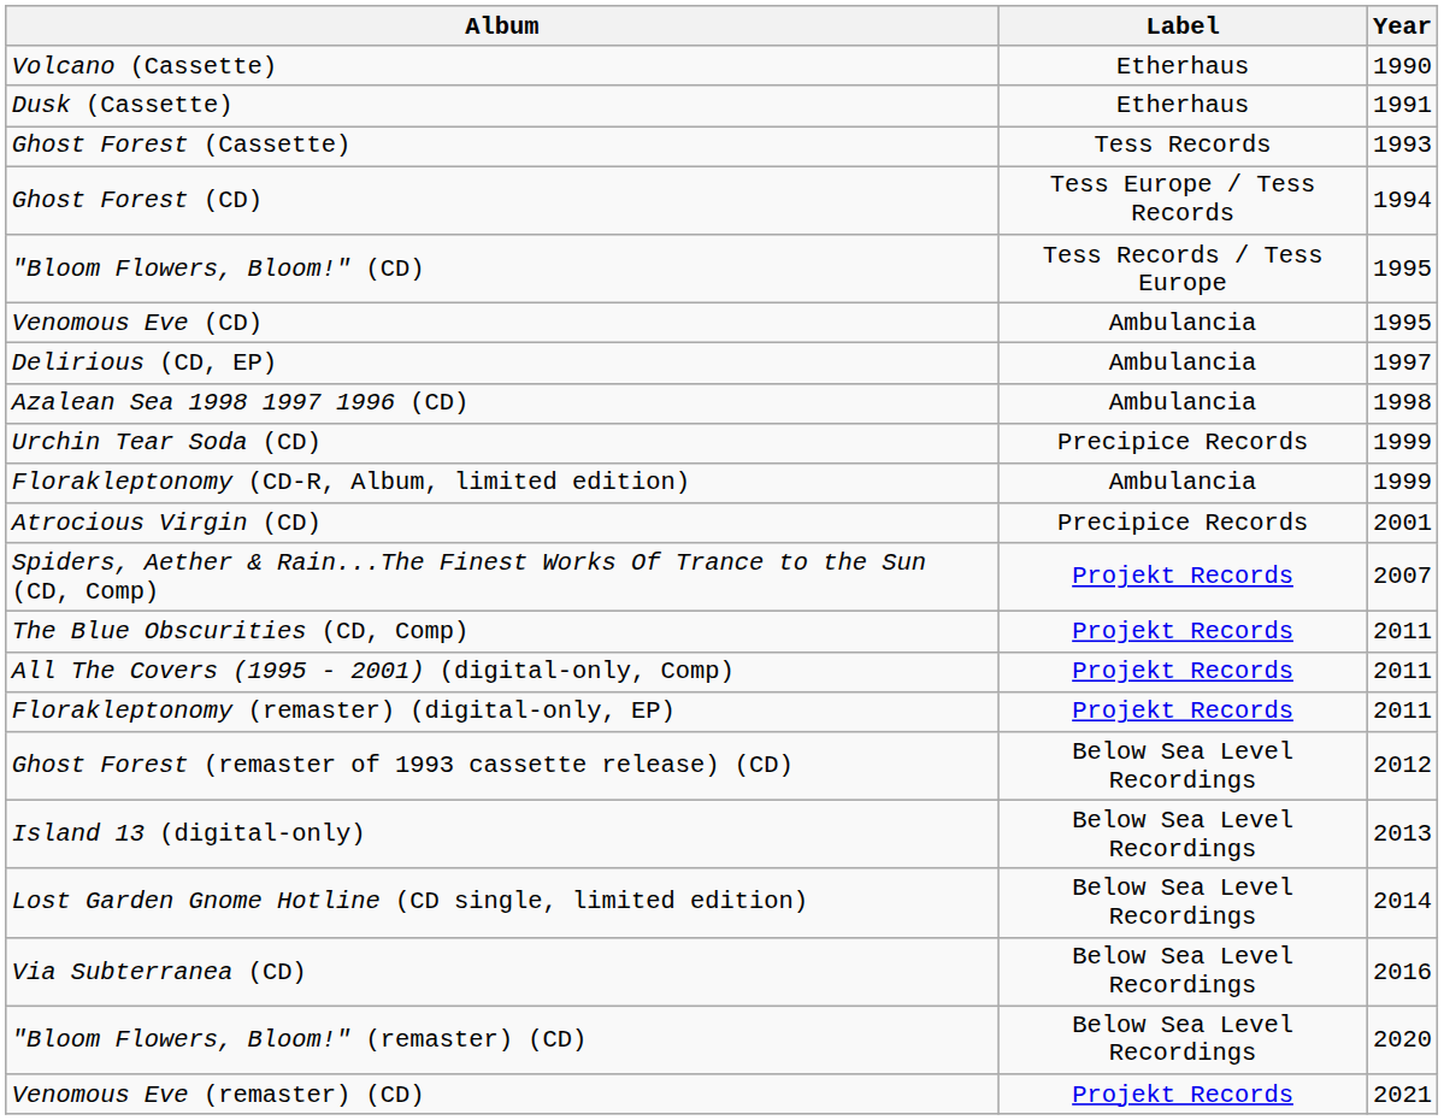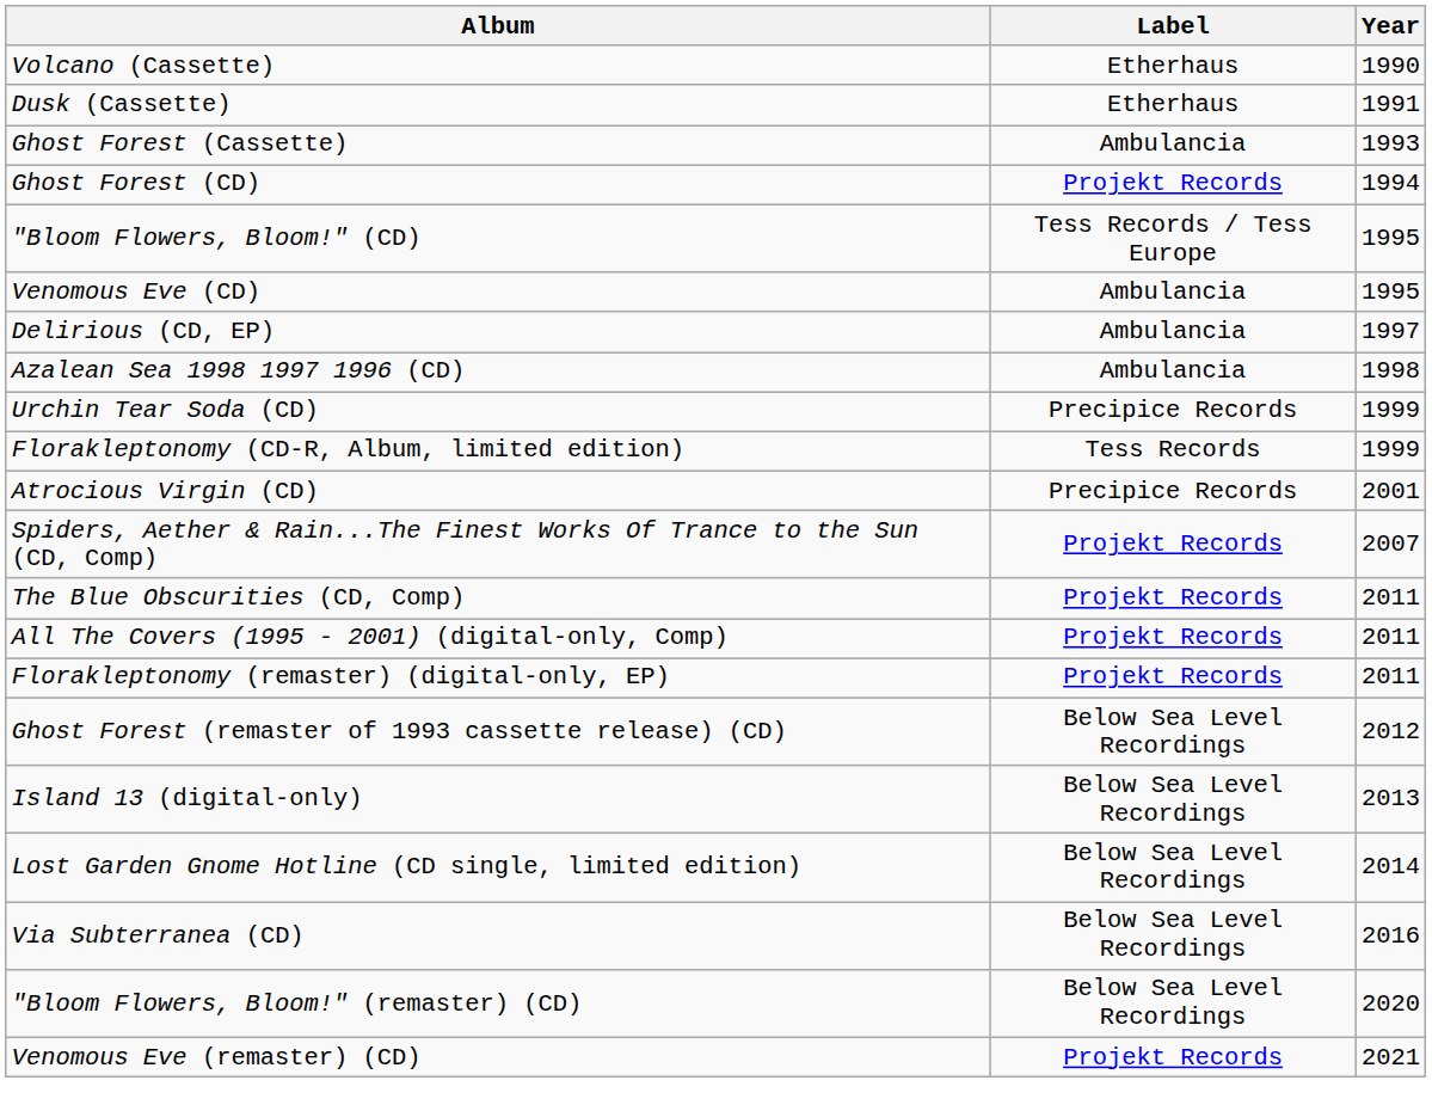Ghost Forest (Cassette) | Label: Tess Records -> Ambulancia
Ghost Forest (CD) | Label: Tess Europe / Tess Records -> Projekt Records
Florakleptonomy (CD-R, Album, limited edition) | Label: Ambulancia -> Tess Records
